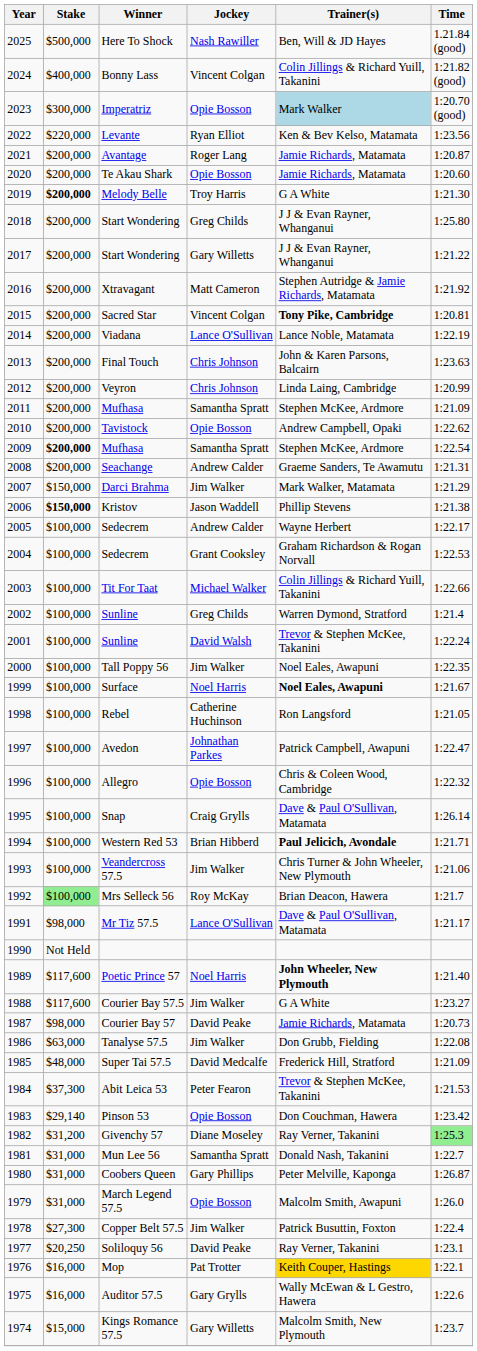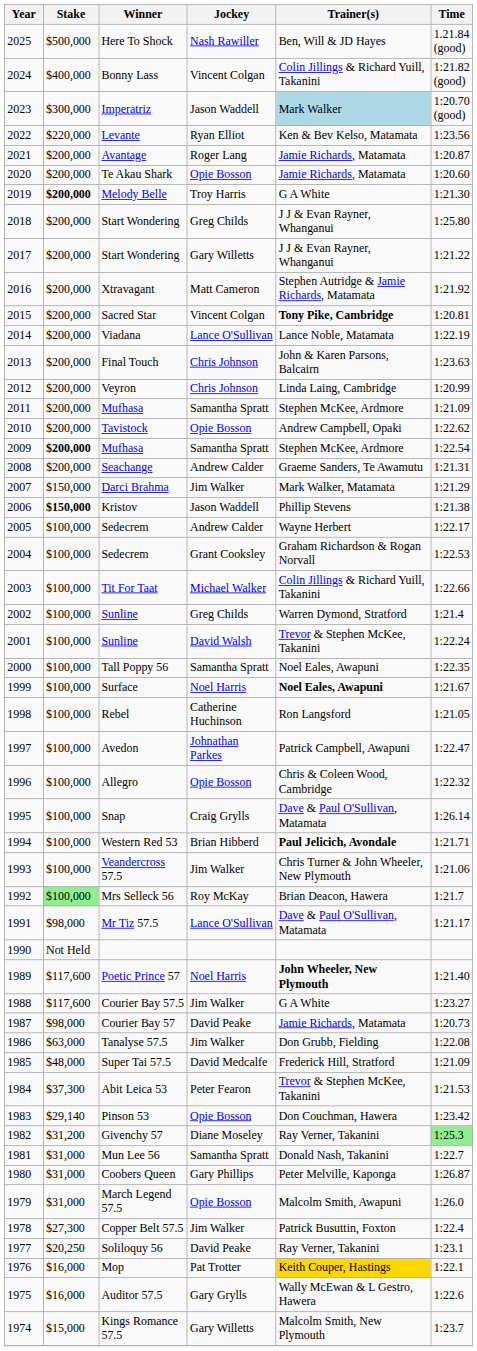Imperatriz | Jockey: Opie Bosson -> Jason Waddell
Tall Poppy 56 | Jockey: Jim Walker -> Samantha Spratt
